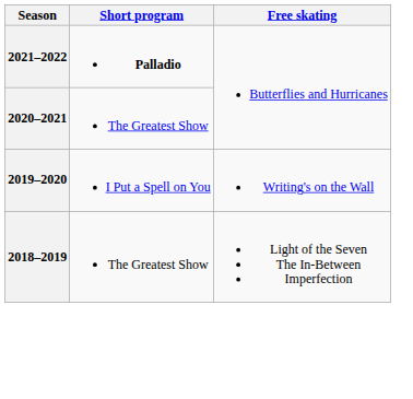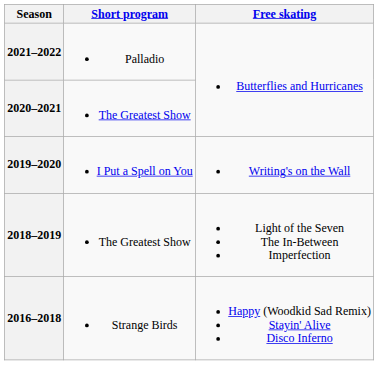2021–2022 | Short program: bold -> normal
+ row: 2016–2018 | Strange Birds | Happy (Woodkid Sad Remix) Stayin' Alive Disco Inferno
